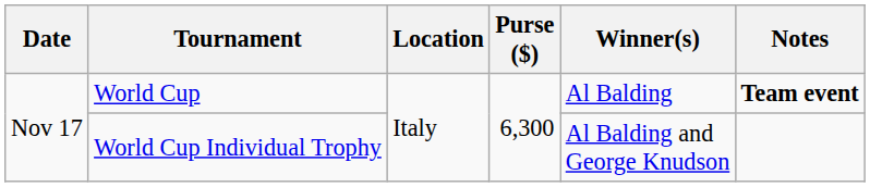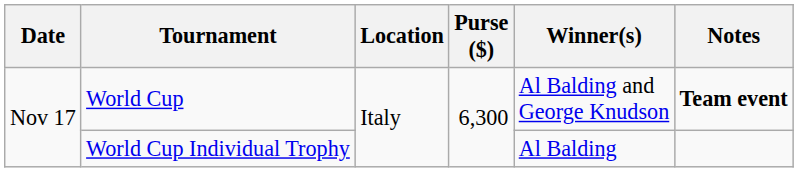World Cup | Winner(s): Al Balding -> Al Balding and George Knudson
World Cup Individual Trophy | Winner(s): Al Balding and George Knudson -> Al Balding
